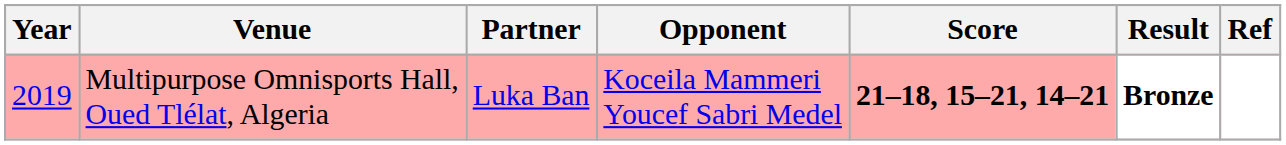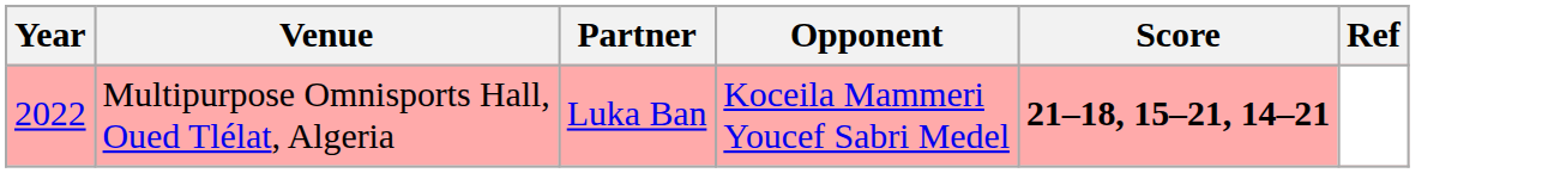- column: Result | Bronze
Multipurpose Omnisports Hall, Oued Tlélat, Algeria | Year: 2019 -> 2022
